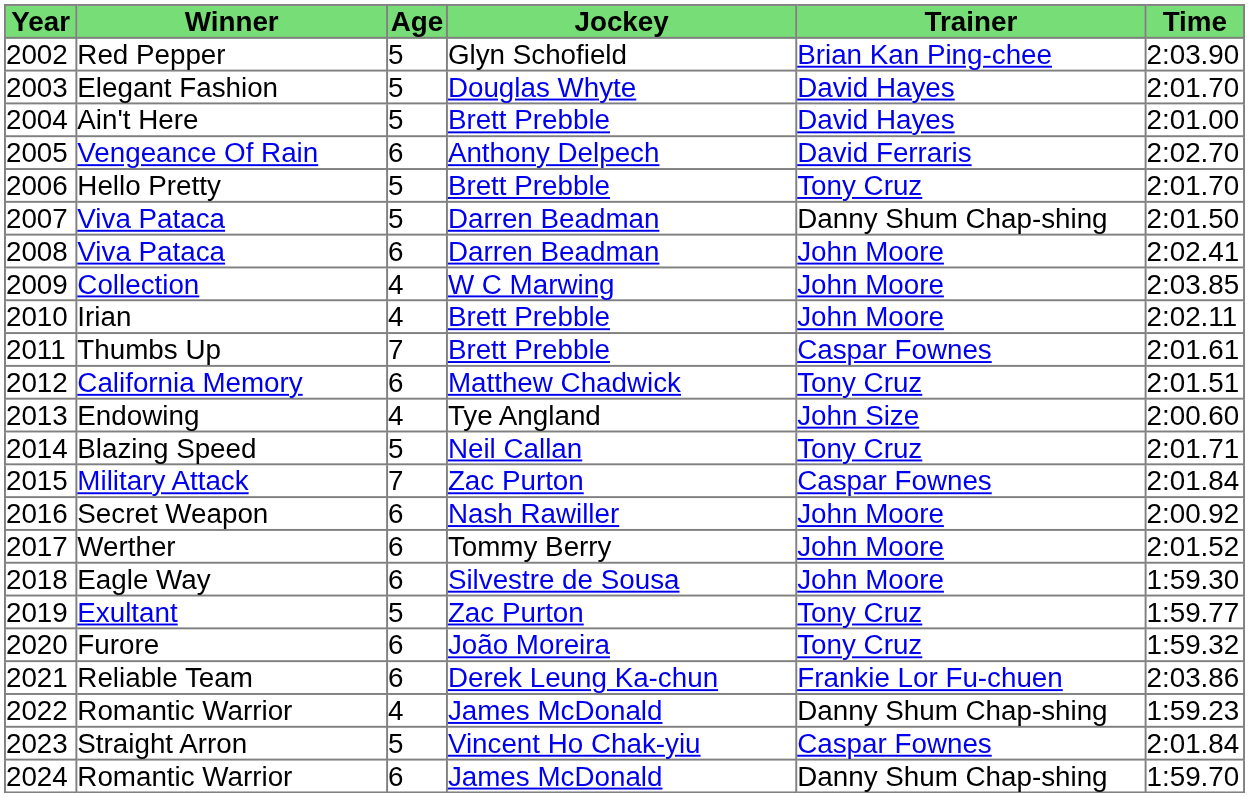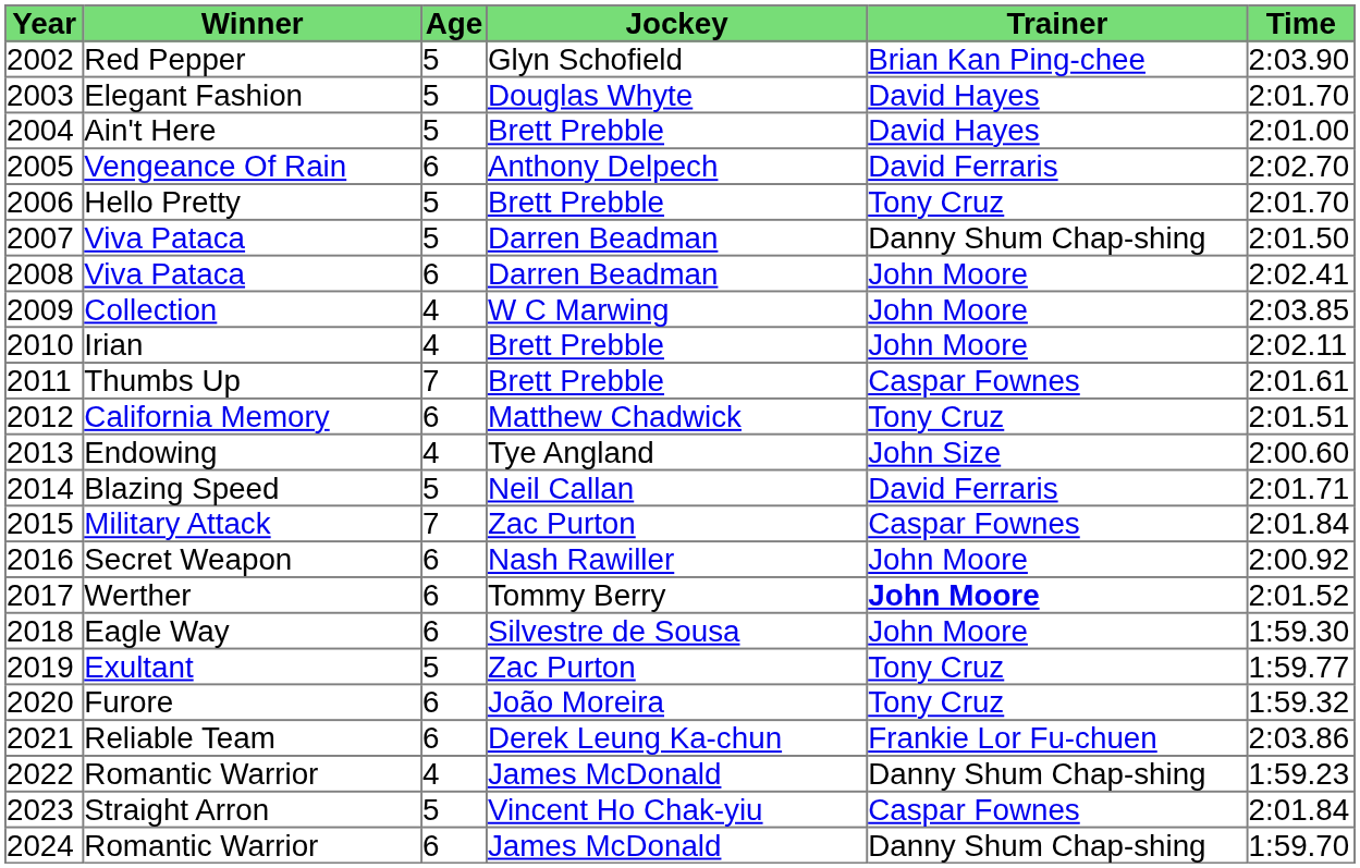Blazing Speed | Trainer: Tony Cruz -> David Ferraris
Werther | Trainer: normal -> bold
